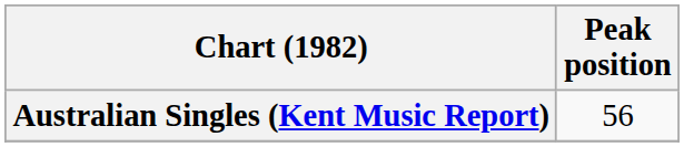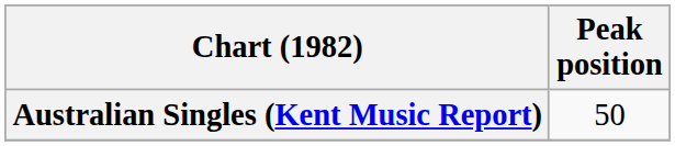Australian Singles (Kent Music Report) | Peak position: 56 -> 50
